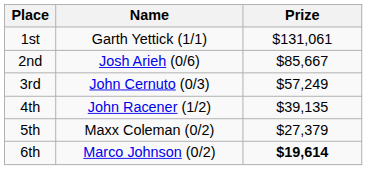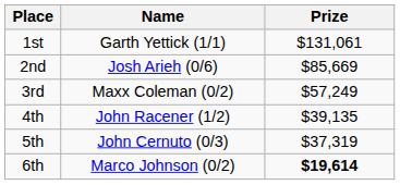2nd | Prize: $85,667 -> $85,669
3rd | Name: John Cernuto (0/3) -> Maxx Coleman (0/2)
5th | Name: Maxx Coleman (0/2) -> John Cernuto (0/3)
5th | Prize: $27,379 -> $37,319
